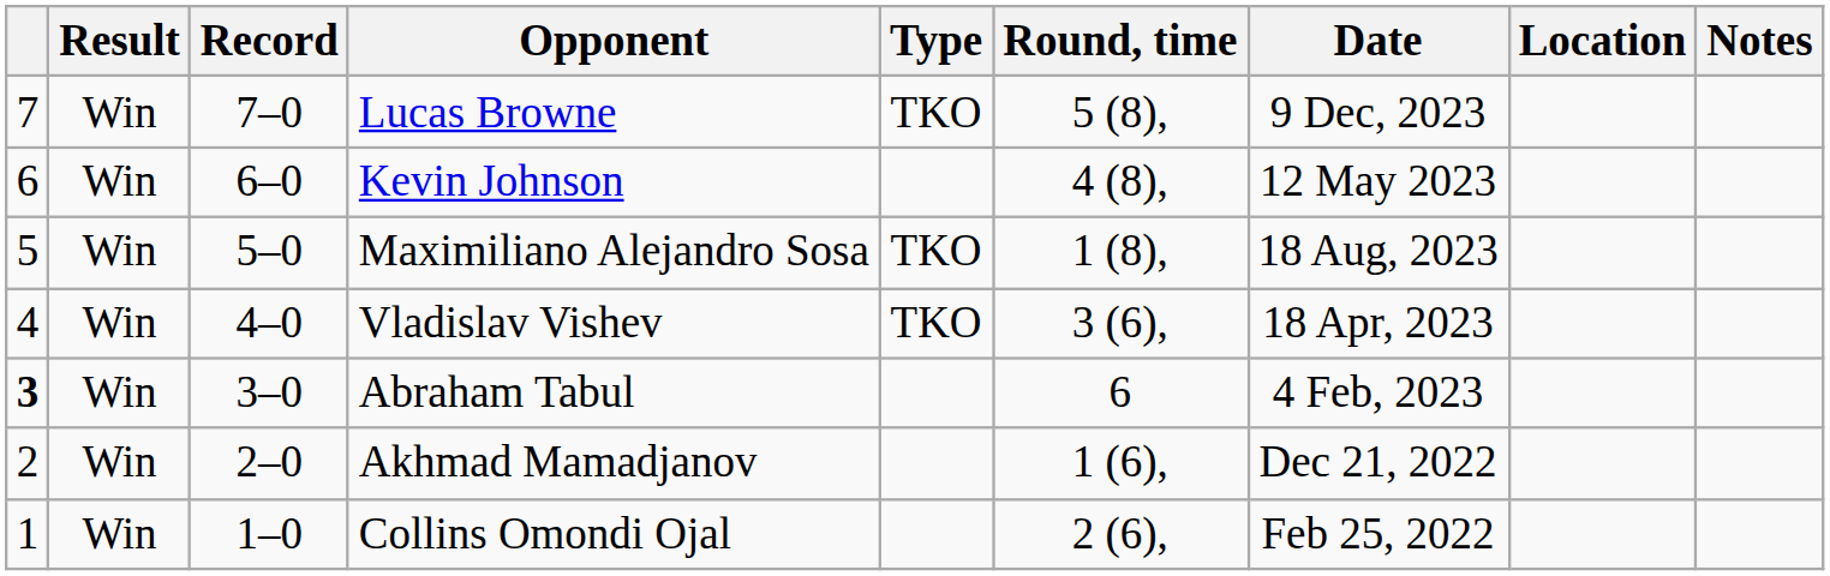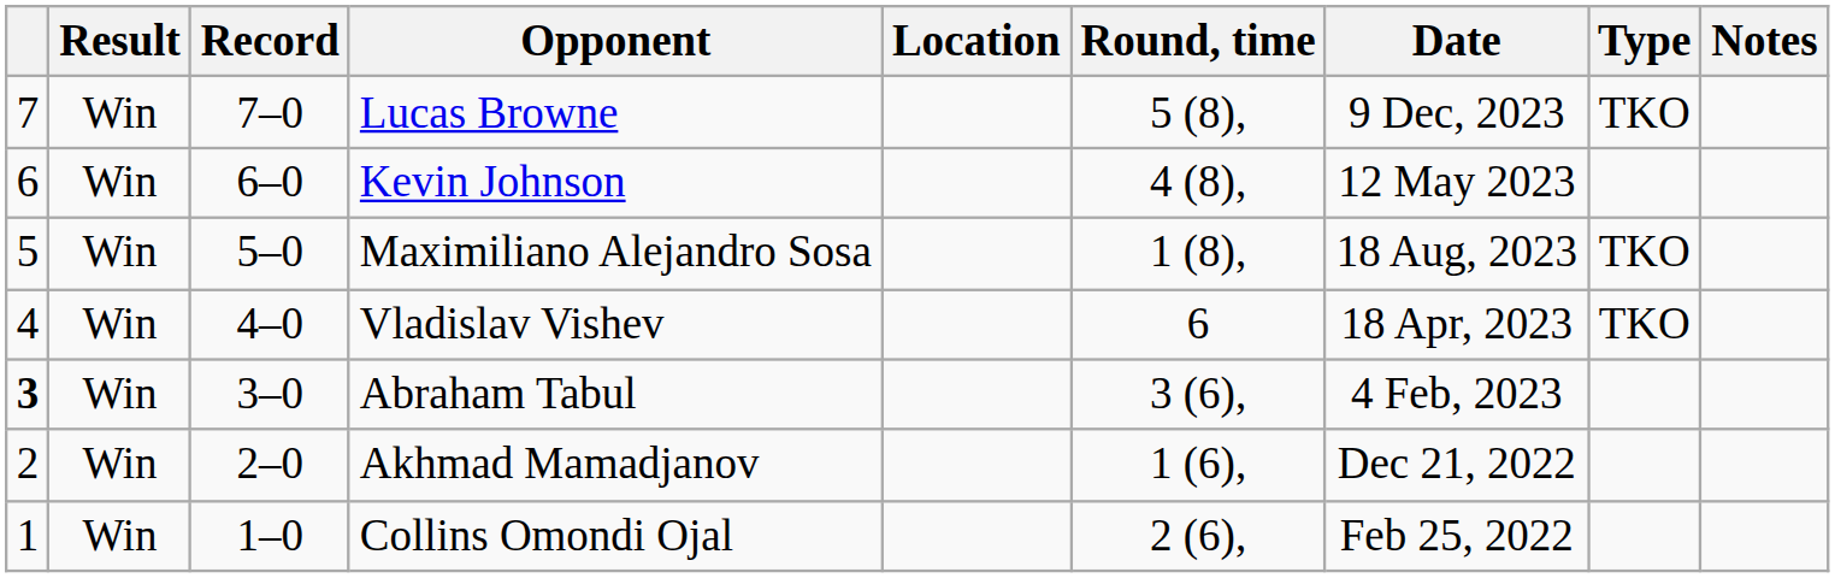columns swapped: Type <-> Location
Vladislav Vishev | Round, time: 3 (6), -> 6
Abraham Tabul | Round, time: 6 -> 3 (6),
